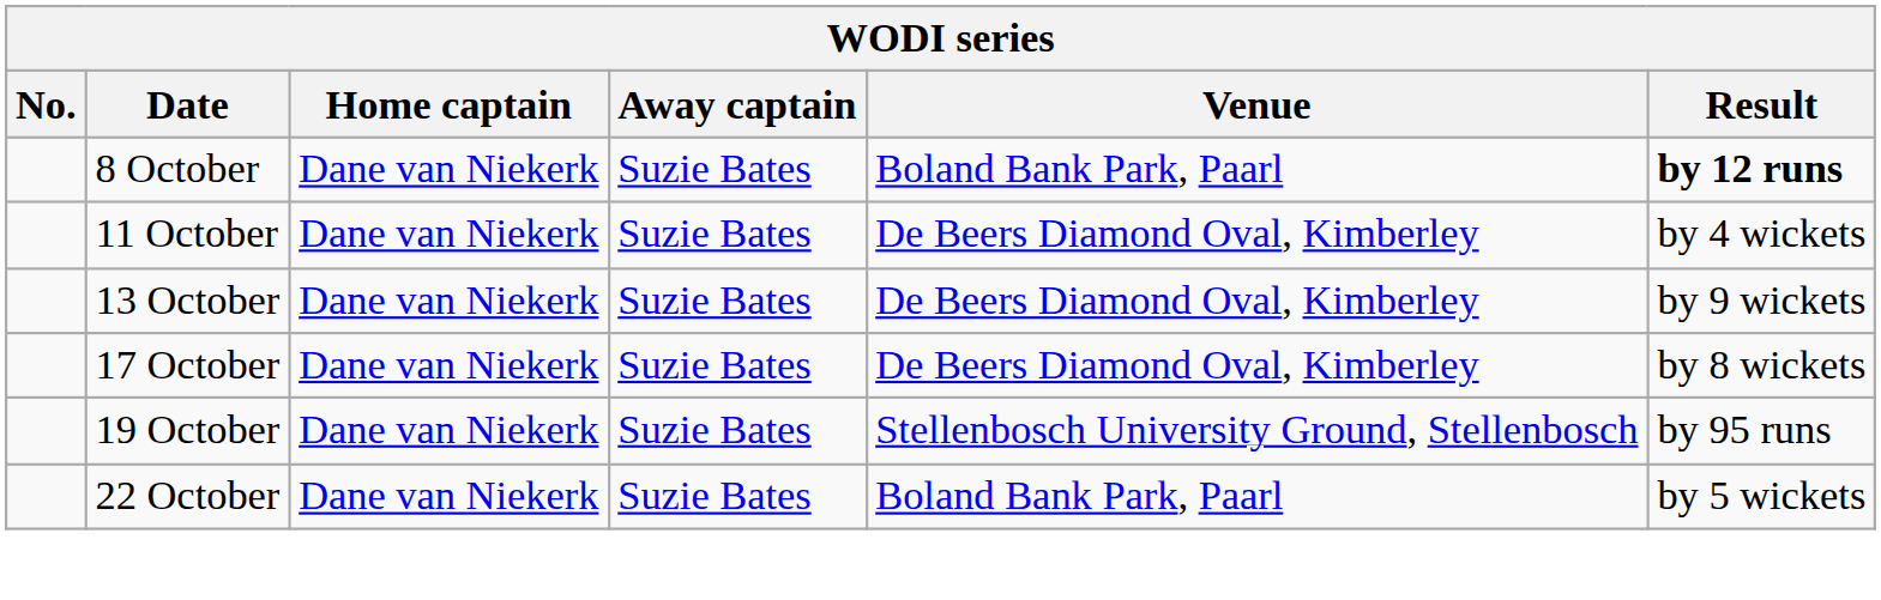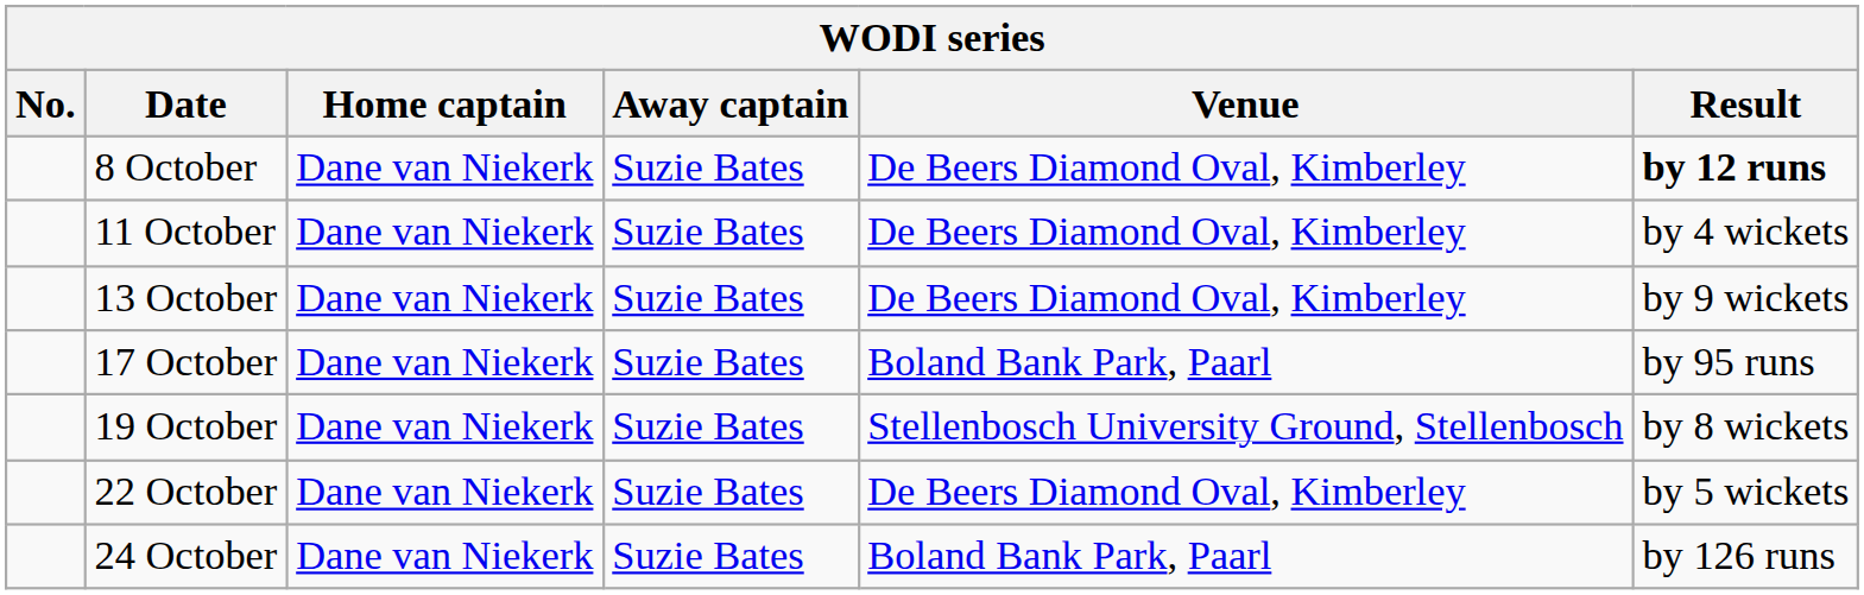8 October | Venue: Boland Bank Park, Paarl -> De Beers Diamond Oval, Kimberley
17 October | Venue: De Beers Diamond Oval, Kimberley -> Boland Bank Park, Paarl
17 October | Result: by 8 wickets -> by 95 runs
19 October | Result: by 95 runs -> by 8 wickets
22 October | Venue: Boland Bank Park, Paarl -> De Beers Diamond Oval, Kimberley
+ row: 24 October | Dane van Niekerk | Suzie Bates | Boland Bank Park, Paarl | by 126 runs
